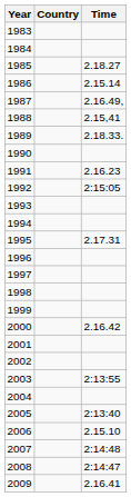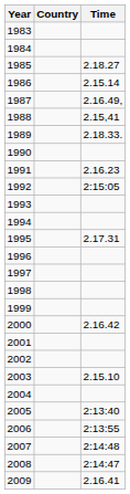2003 | Time: 2:13:55 -> 2.15.10
2006 | Time: 2.15.10 -> 2:13:55
